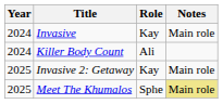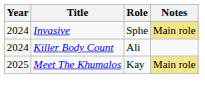Invasive | Role: Kay -> Sphe
Invasive | Notes: no background -> khaki background
- row: 2025 | Invasive 2: Getaway | Kay | Main role
Meet The Khumalos | Role: Sphe -> Kay
